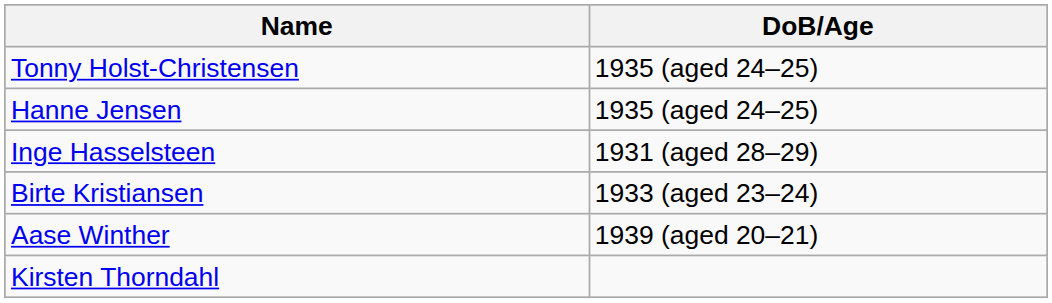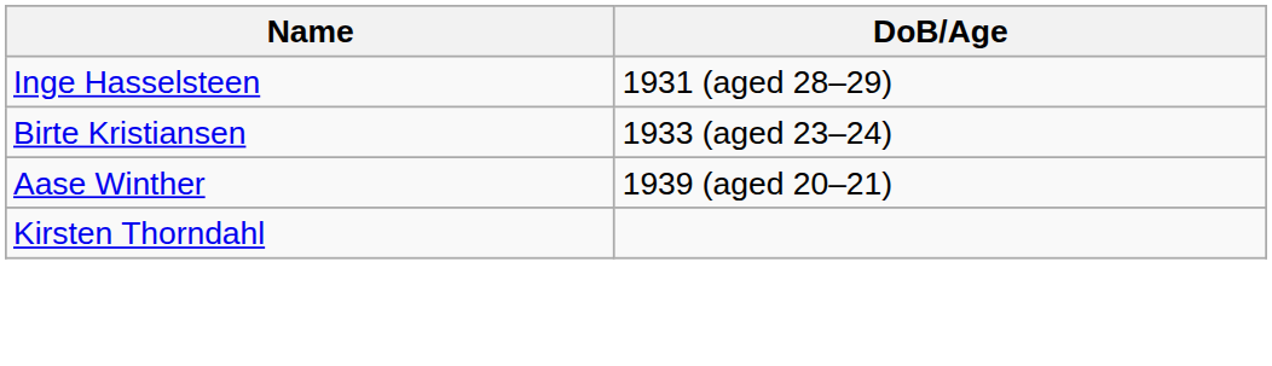- row: Tonny Holst-Christensen | 1935 (aged 24–25)
- row: Hanne Jensen | 1935 (aged 24–25)
